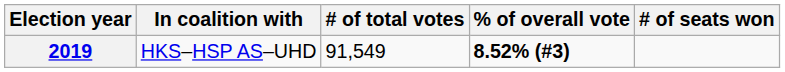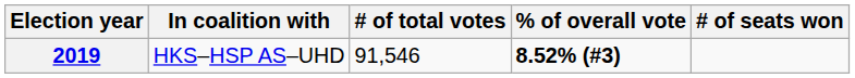2019 | # of total votes: 91,549 -> 91,546
